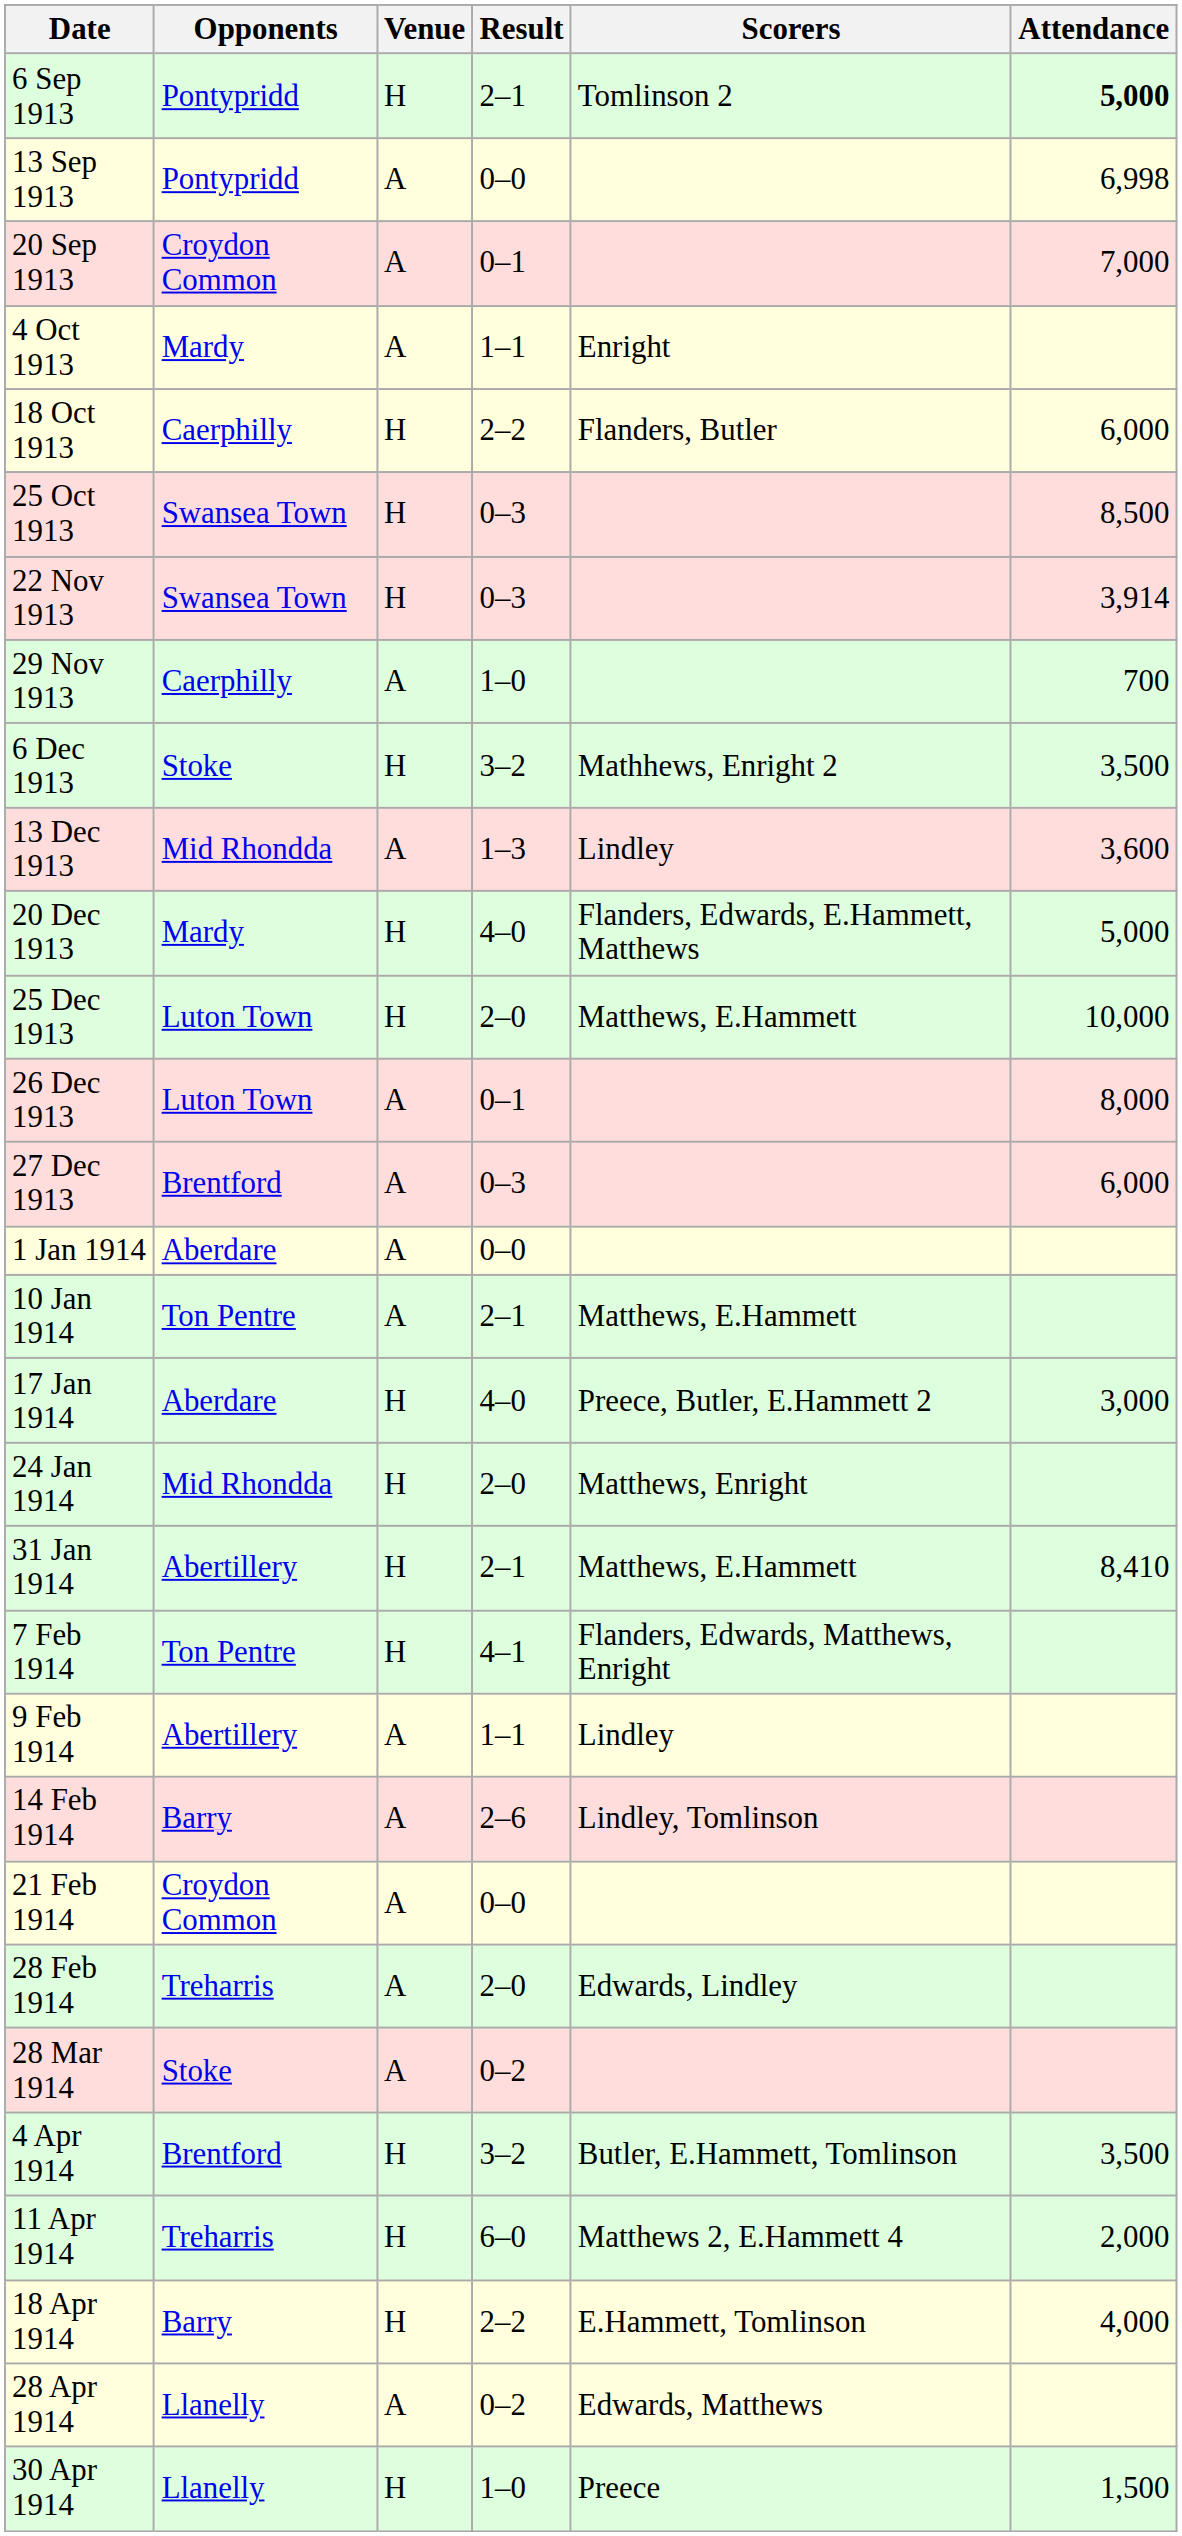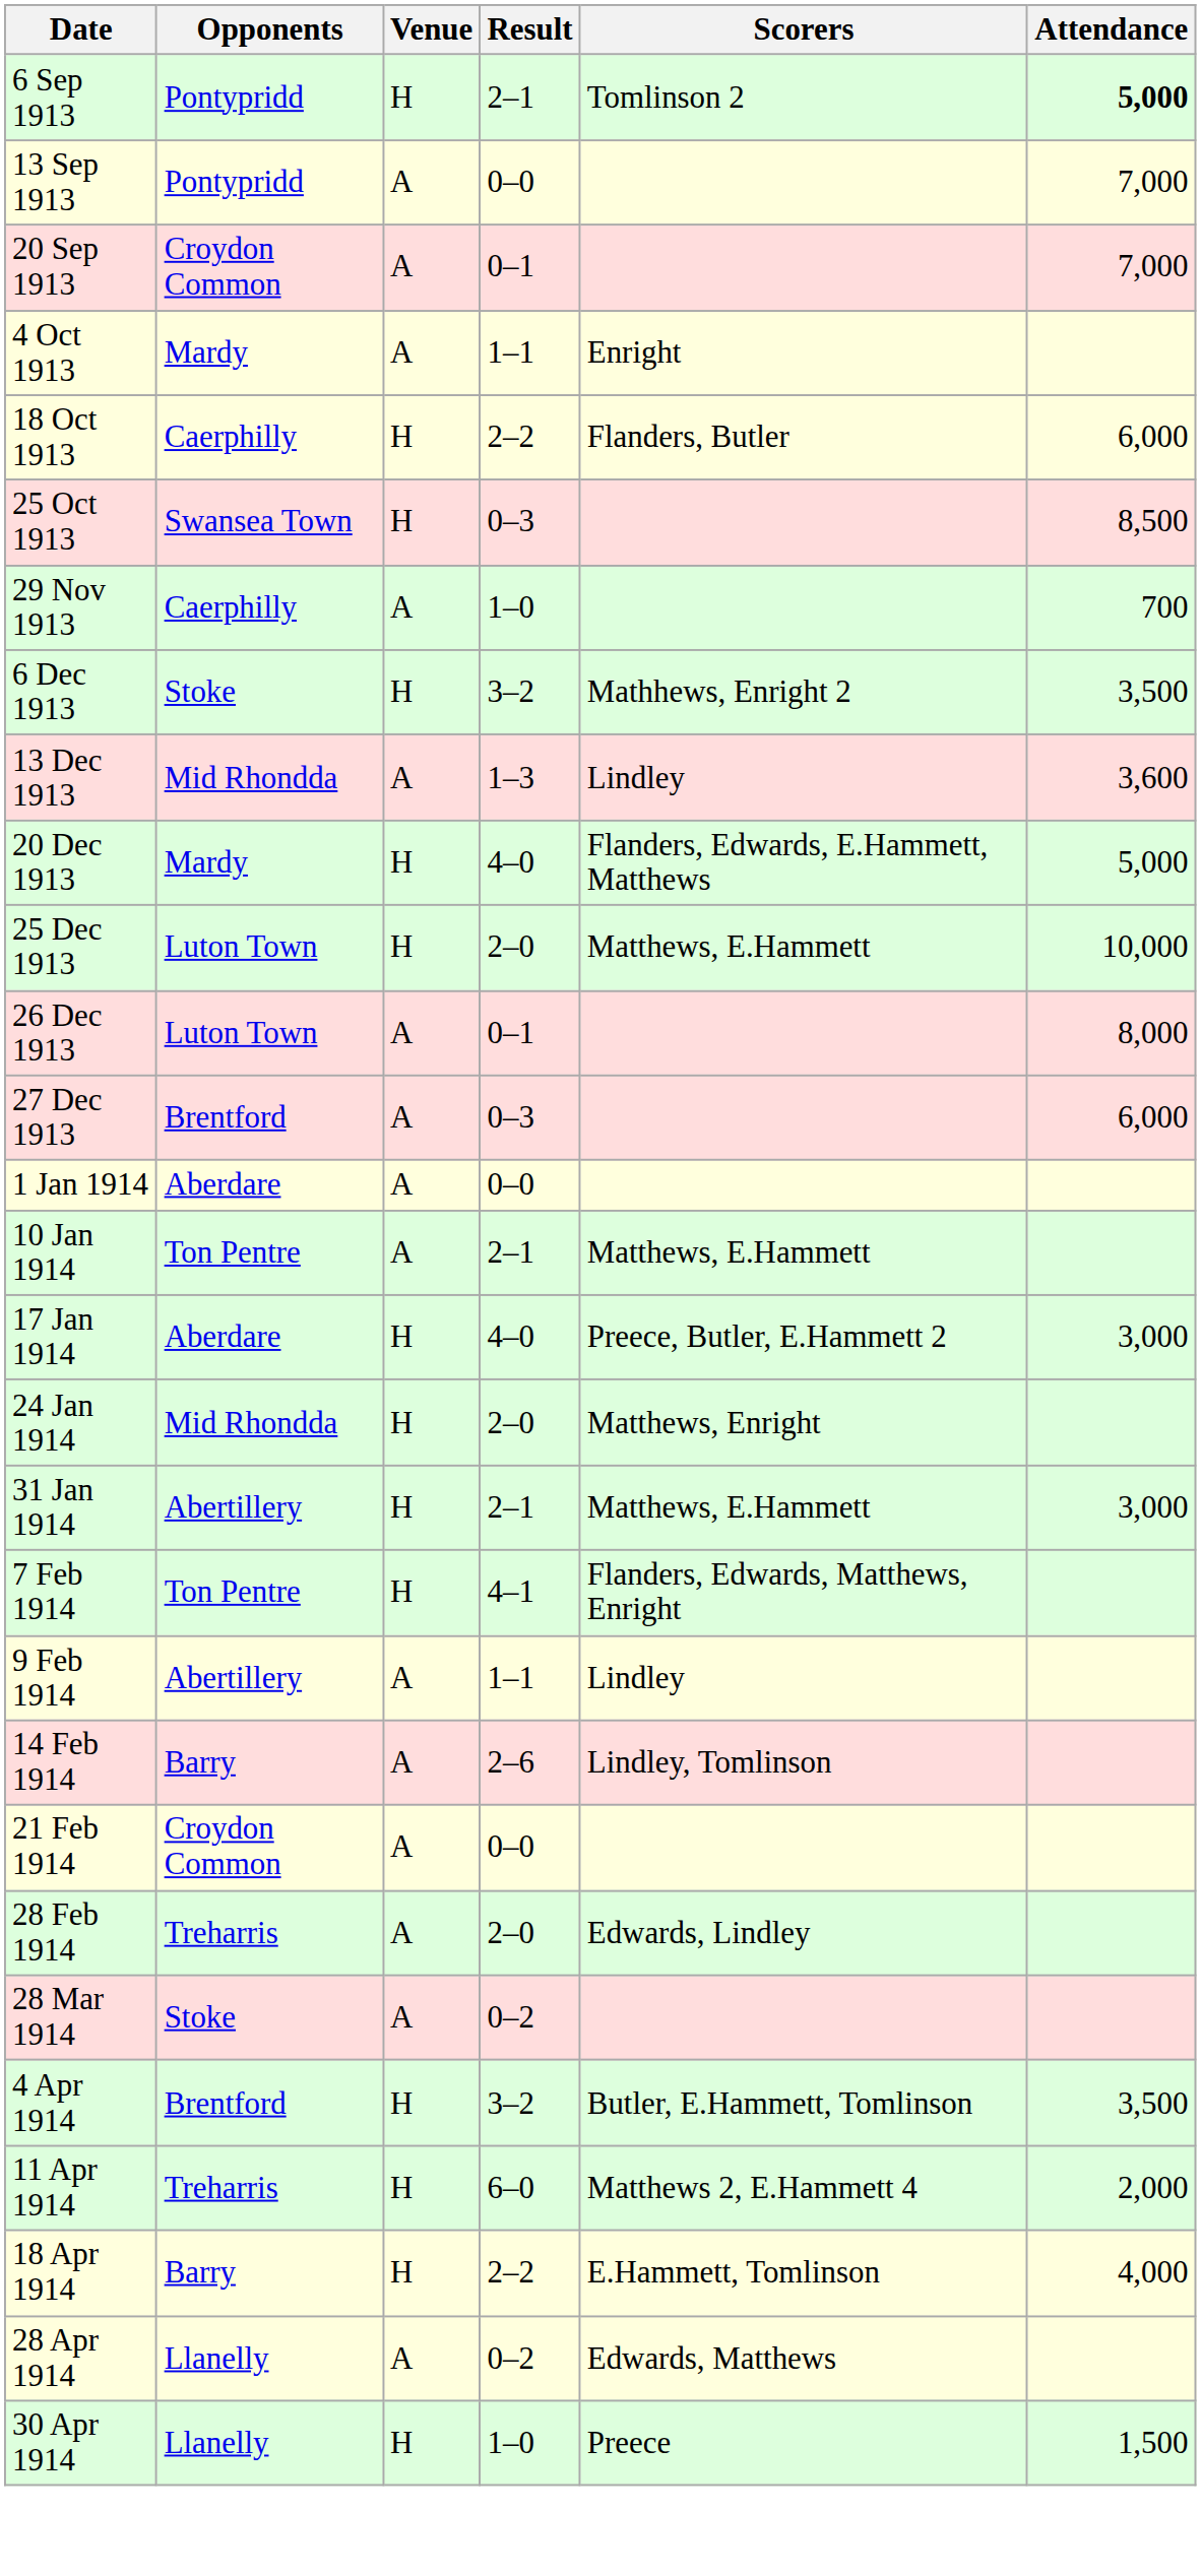13 Sep 1913 | Attendance: 6,998 -> 7,000
- row: 22 Nov 1913 | Swansea Town | H | 0–3 | 3,914
31 Jan 1914 | Attendance: 8,410 -> 3,000
